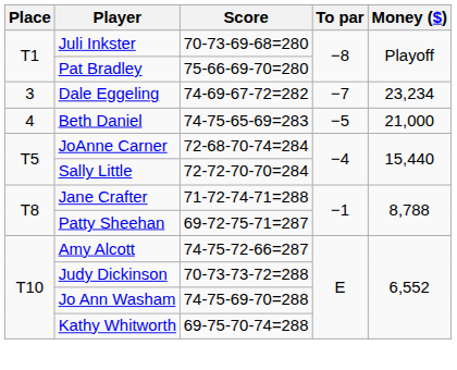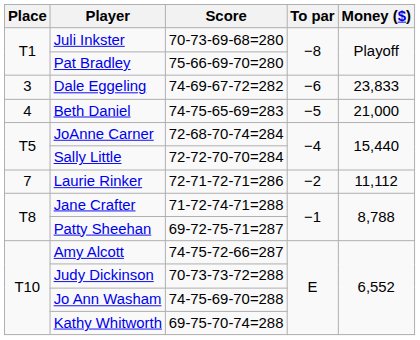Dale Eggeling | To par: −7 -> −6
Dale Eggeling | Money ($): 23,234 -> 23,833
+ row: 7 | Laurie Rinker | 72-71-72-71=286 | −2 | 11,112
